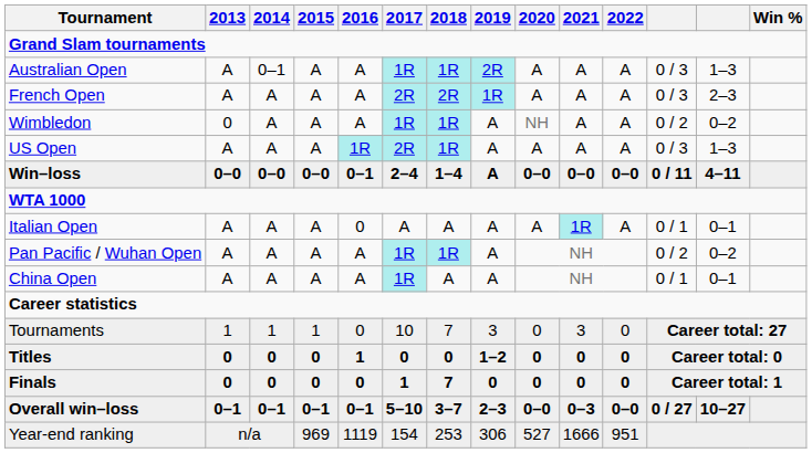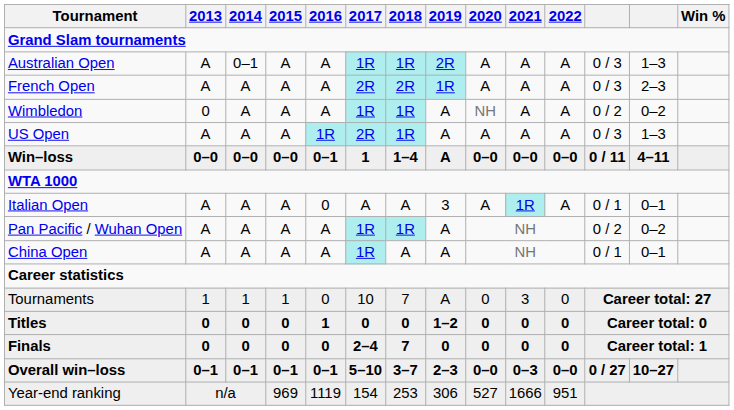Win–loss | 2017: 2–4 -> 1
Italian Open | 2019: A -> 3
Tournaments | 2019: 3 -> A
Finals | 2017: 1 -> 2–4
